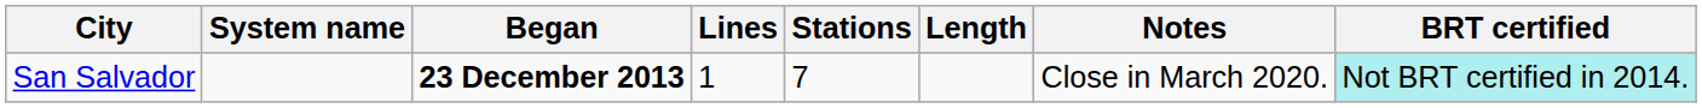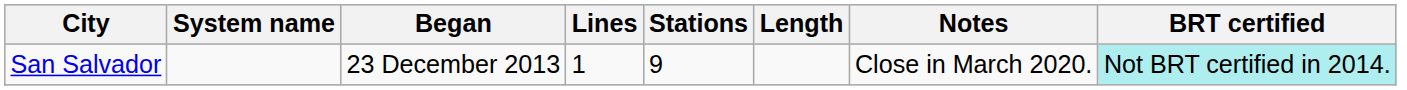San Salvador | Began: bold -> normal
San Salvador | Stations: 7 -> 9
